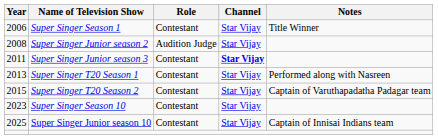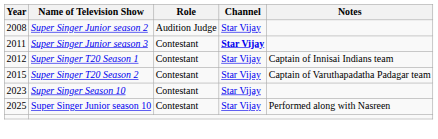- row: 2006 | Super Singer Season 1 | Contestant | Star Vijay | Title Winner
Super Singer T20 Season 1 | Year: 2013 -> 2012
Super Singer T20 Season 1 | Notes: Performed along with Nasreen -> Captain of Innisai Indians team
Super Singer Junior season 10 | Notes: Captain of Innisai Indians team -> Performed along with Nasreen
